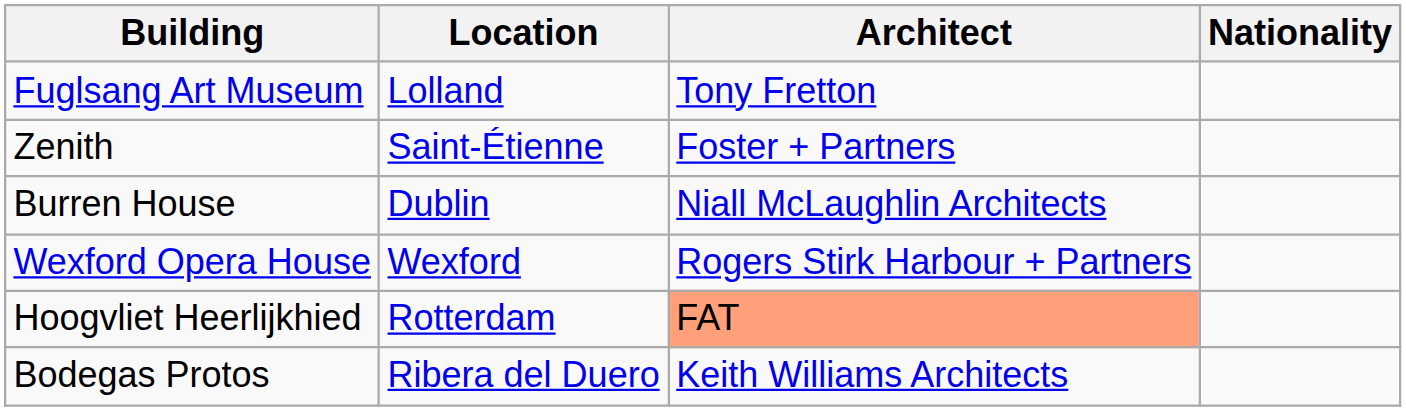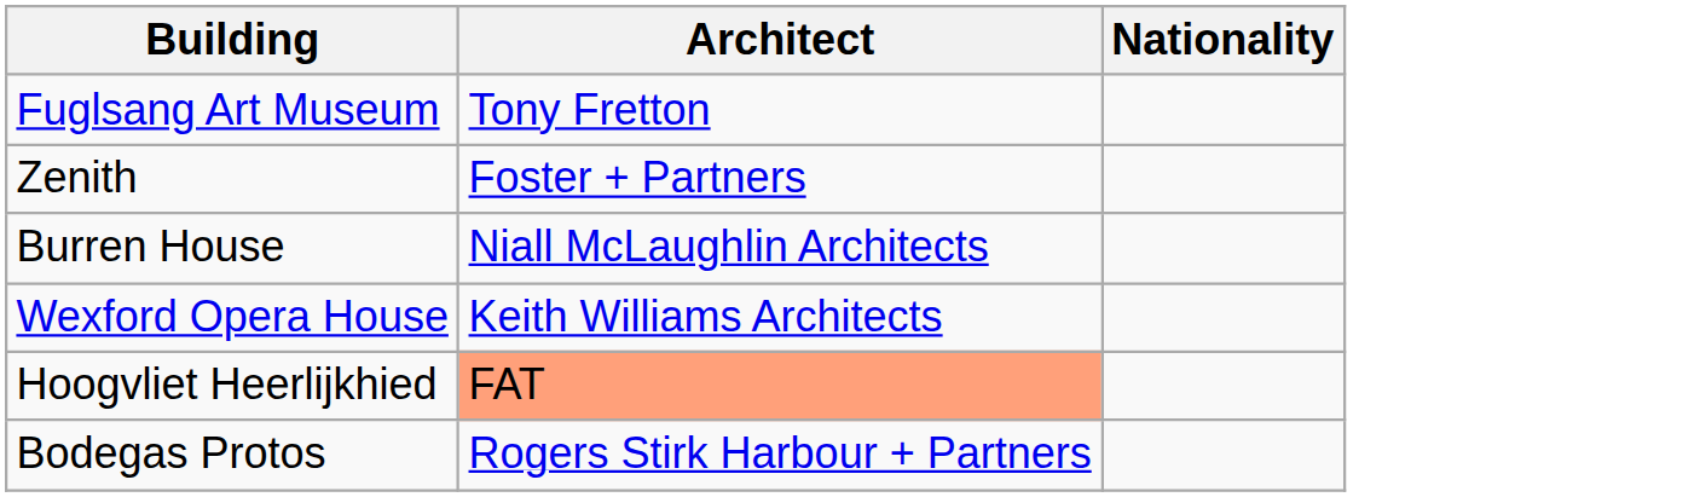- column: Location | Lolland | Saint-Étienne | Dublin | Wexford | Rotterdam | Ribera del Duero
Wexford Opera House | Architect: Rogers Stirk Harbour + Partners -> Keith Williams Architects
Bodegas Protos | Architect: Keith Williams Architects -> Rogers Stirk Harbour + Partners
